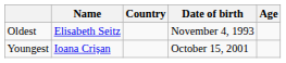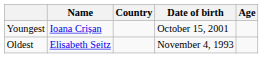rows swapped: Youngest <-> Oldest
